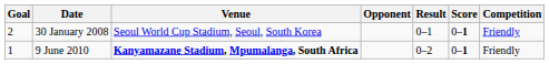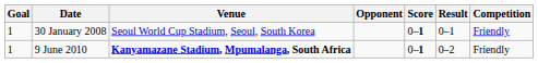columns swapped: Score <-> Result
30 January 2008 | Goal: 2 -> 1
